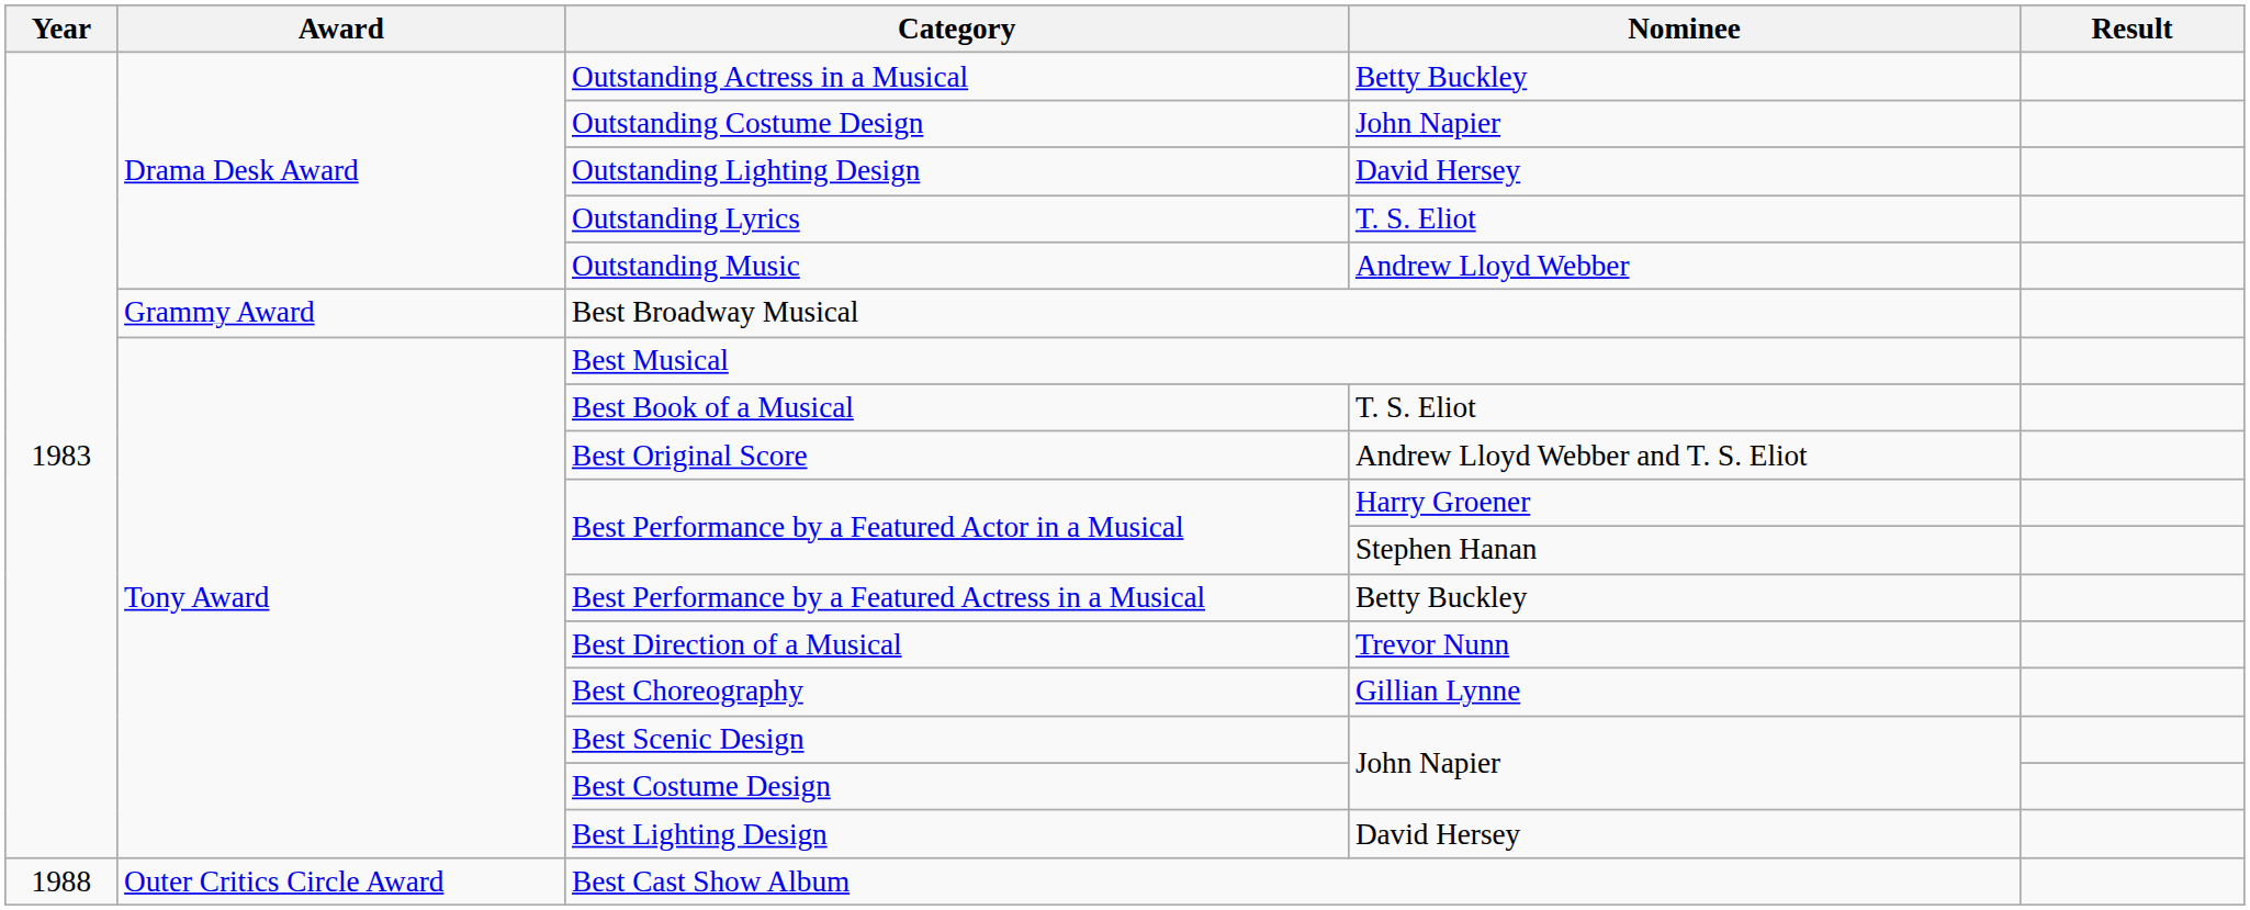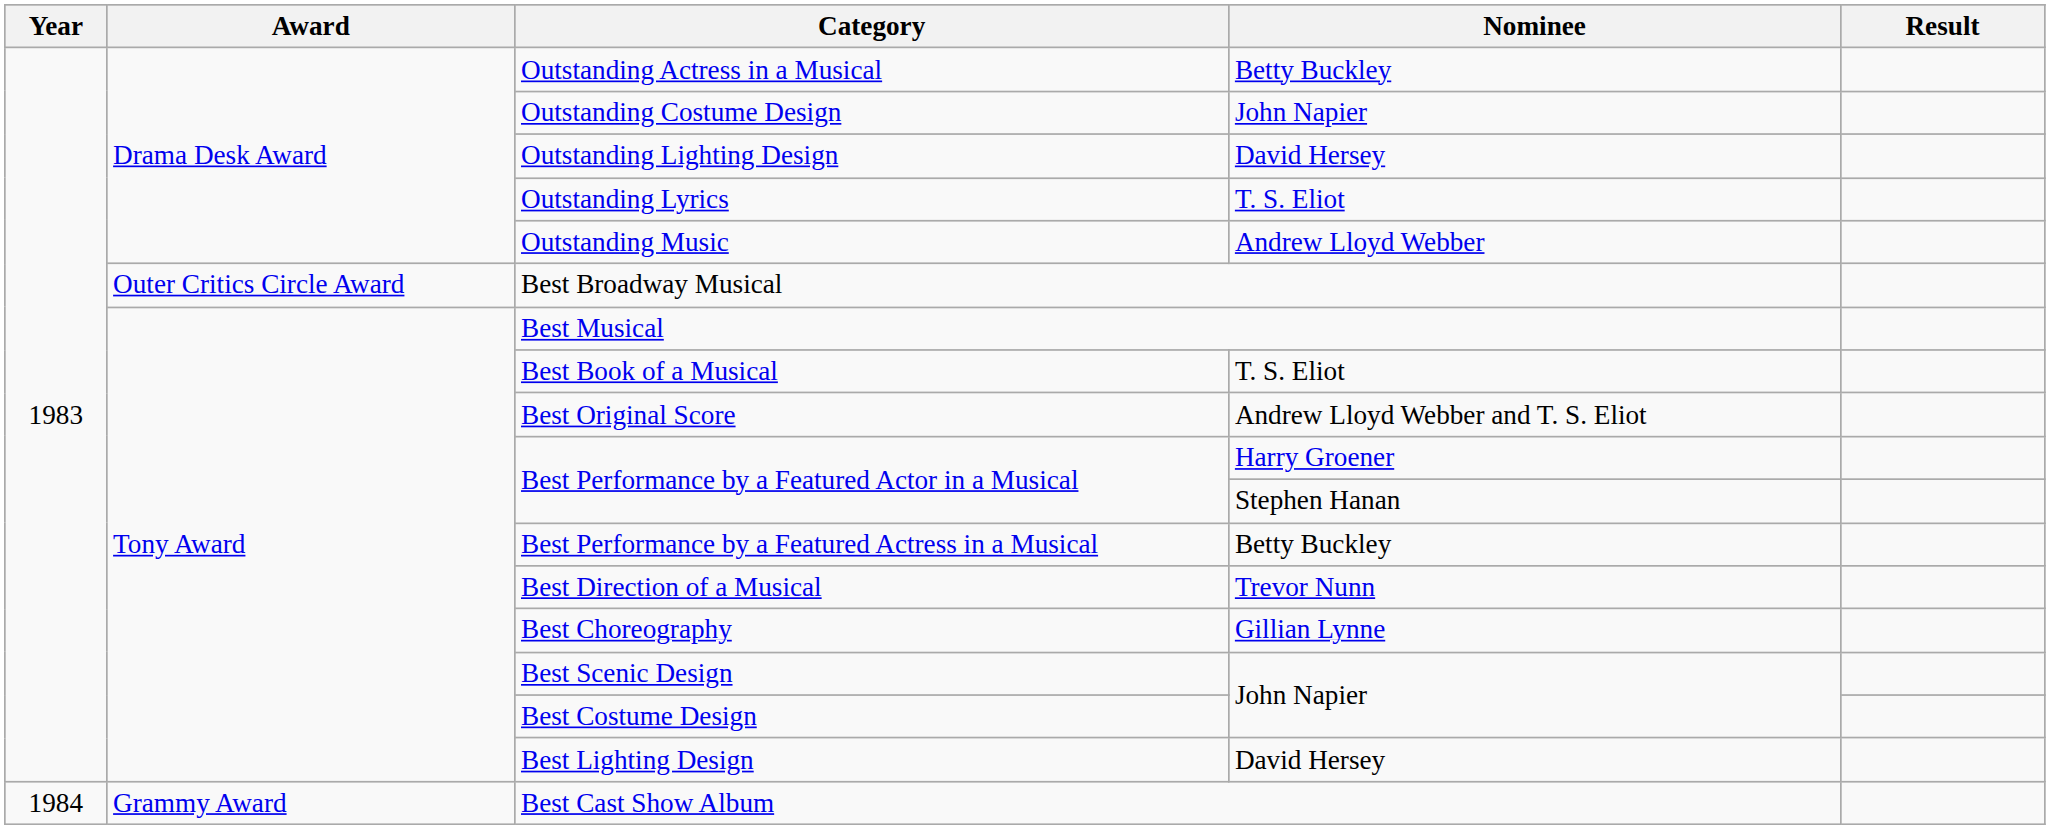Best Broadway Musical | Award: Grammy Award -> Outer Critics Circle Award
Best Cast Show Album | Year: 1988 -> 1984
Best Cast Show Album | Award: Outer Critics Circle Award -> Grammy Award
